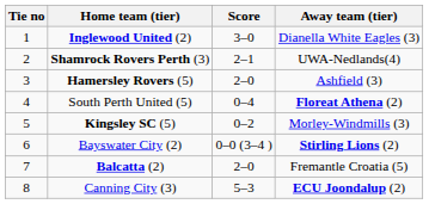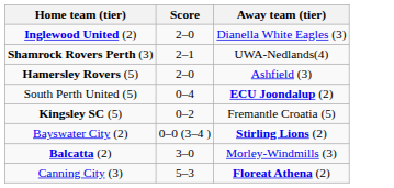- column: Tie no | 1 | 2 | 3 | 4 | 5 | 6 | 7 | 8
Inglewood United (2) | Score: 3–0 -> 2–0
South Perth United (5) | Away team (tier): Floreat Athena (2) -> ECU Joondalup (2)
Kingsley SC (5) | Away team (tier): Morley-Windmills (3) -> Fremantle Croatia (5)
Balcatta (2) | Score: 2–0 -> 3–0
Balcatta (2) | Away team (tier): Fremantle Croatia (5) -> Morley-Windmills (3)
Canning City (3) | Away team (tier): ECU Joondalup (2) -> Floreat Athena (2)
